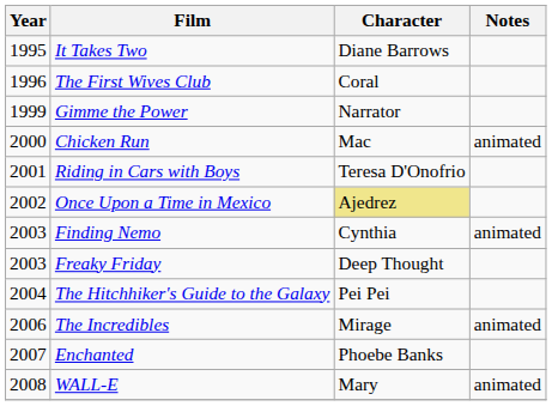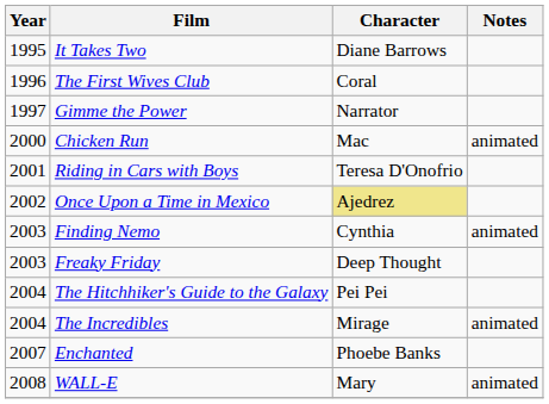Gimme the Power | Year: 1999 -> 1997
The Incredibles | Year: 2006 -> 2004
